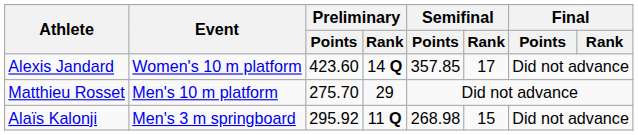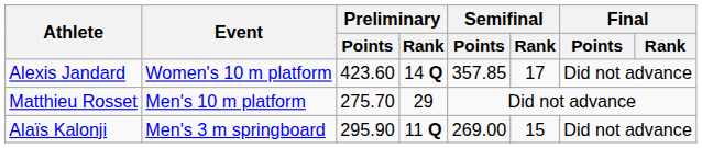Alaïs Kalonji | Preliminary / Points: 295.92 -> 295.90
Alaïs Kalonji | Semifinal / Points: 268.98 -> 269.00
